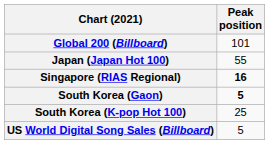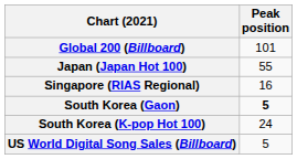Singapore (RIAS Regional) | Peak position: bold -> normal
South Korea (K-pop Hot 100) | Peak position: 25 -> 24
